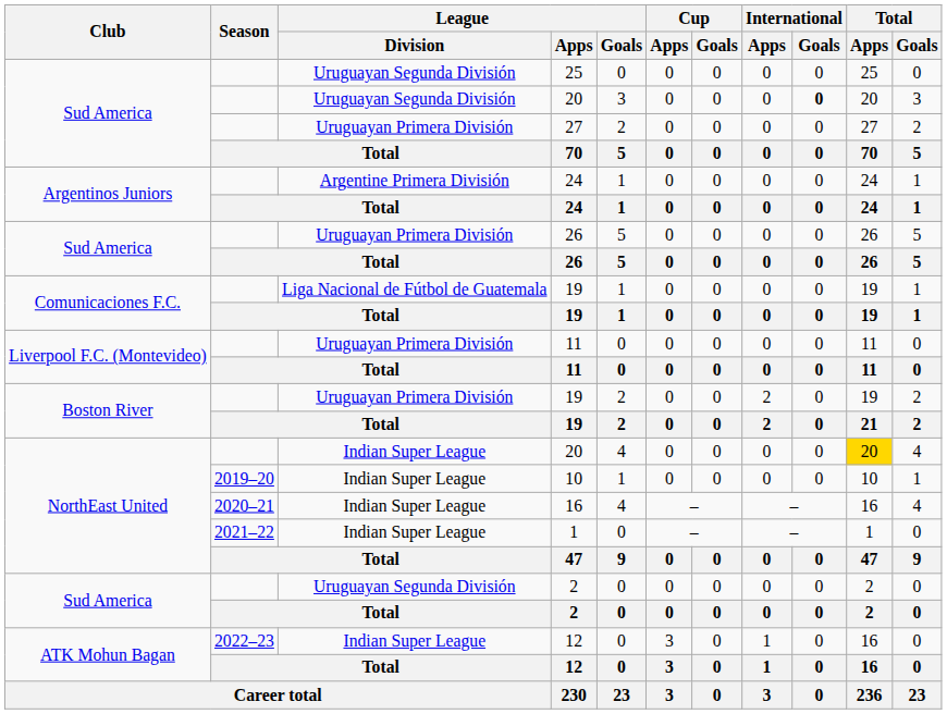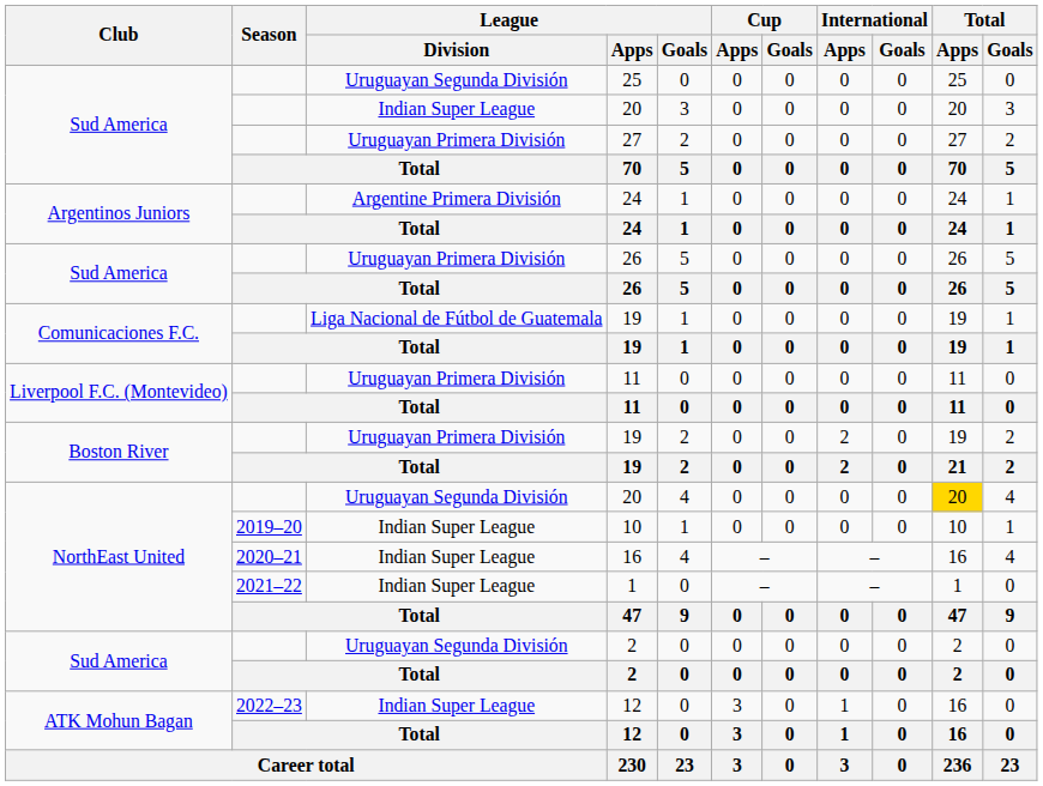Sud America / 20 | League / Division: Uruguayan Segunda División -> Indian Super League
Sud America / 20 | International / Goals: bold -> normal
NorthEast United / 20 | League / Division: Indian Super League -> Uruguayan Segunda División
